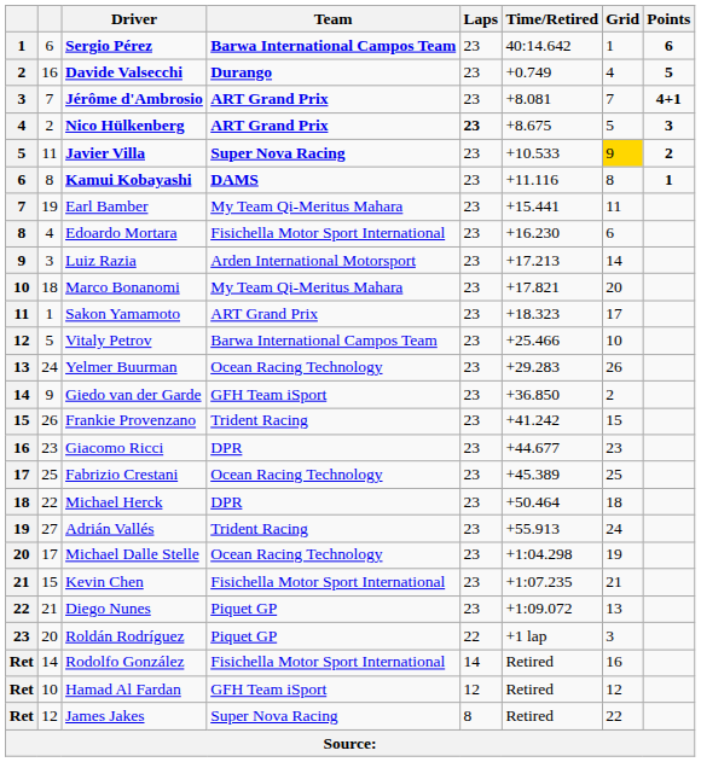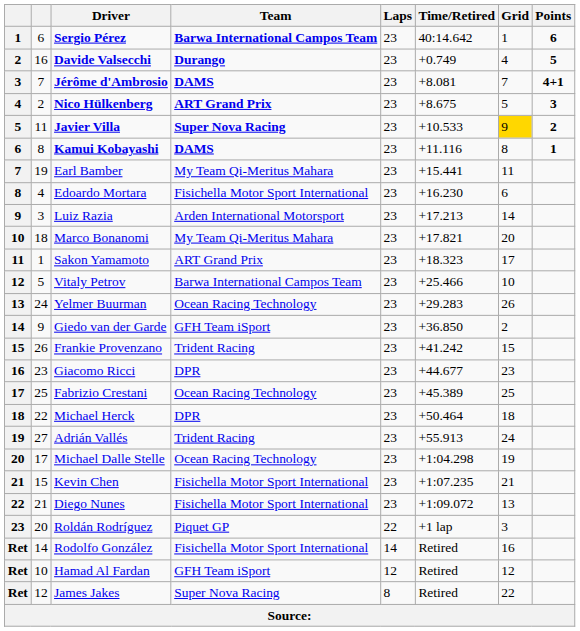Jérôme d'Ambrosio | Team: ART Grand Prix -> DAMS
Nico Hülkenberg | Laps: bold -> normal
Diego Nunes | Team: Piquet GP -> Fisichella Motor Sport International
